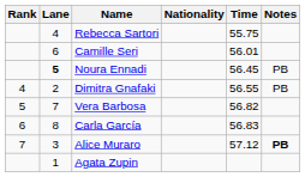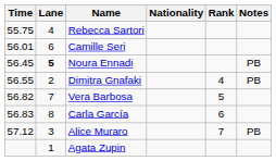columns swapped: Rank <-> Time
Alice Muraro | Notes: bold -> normal
